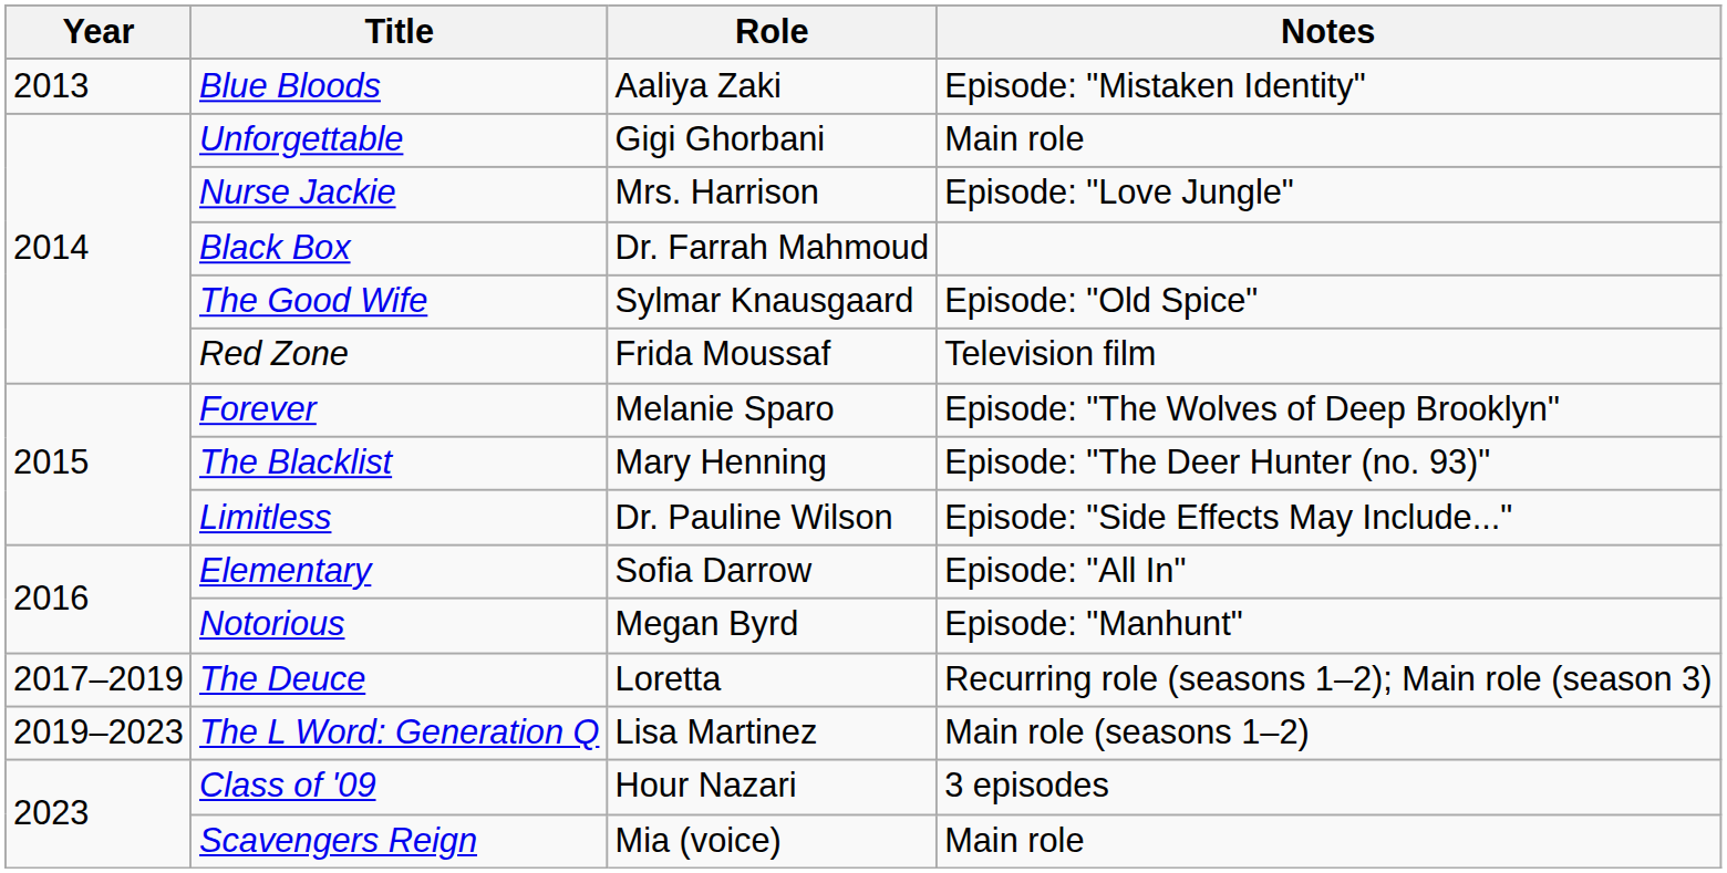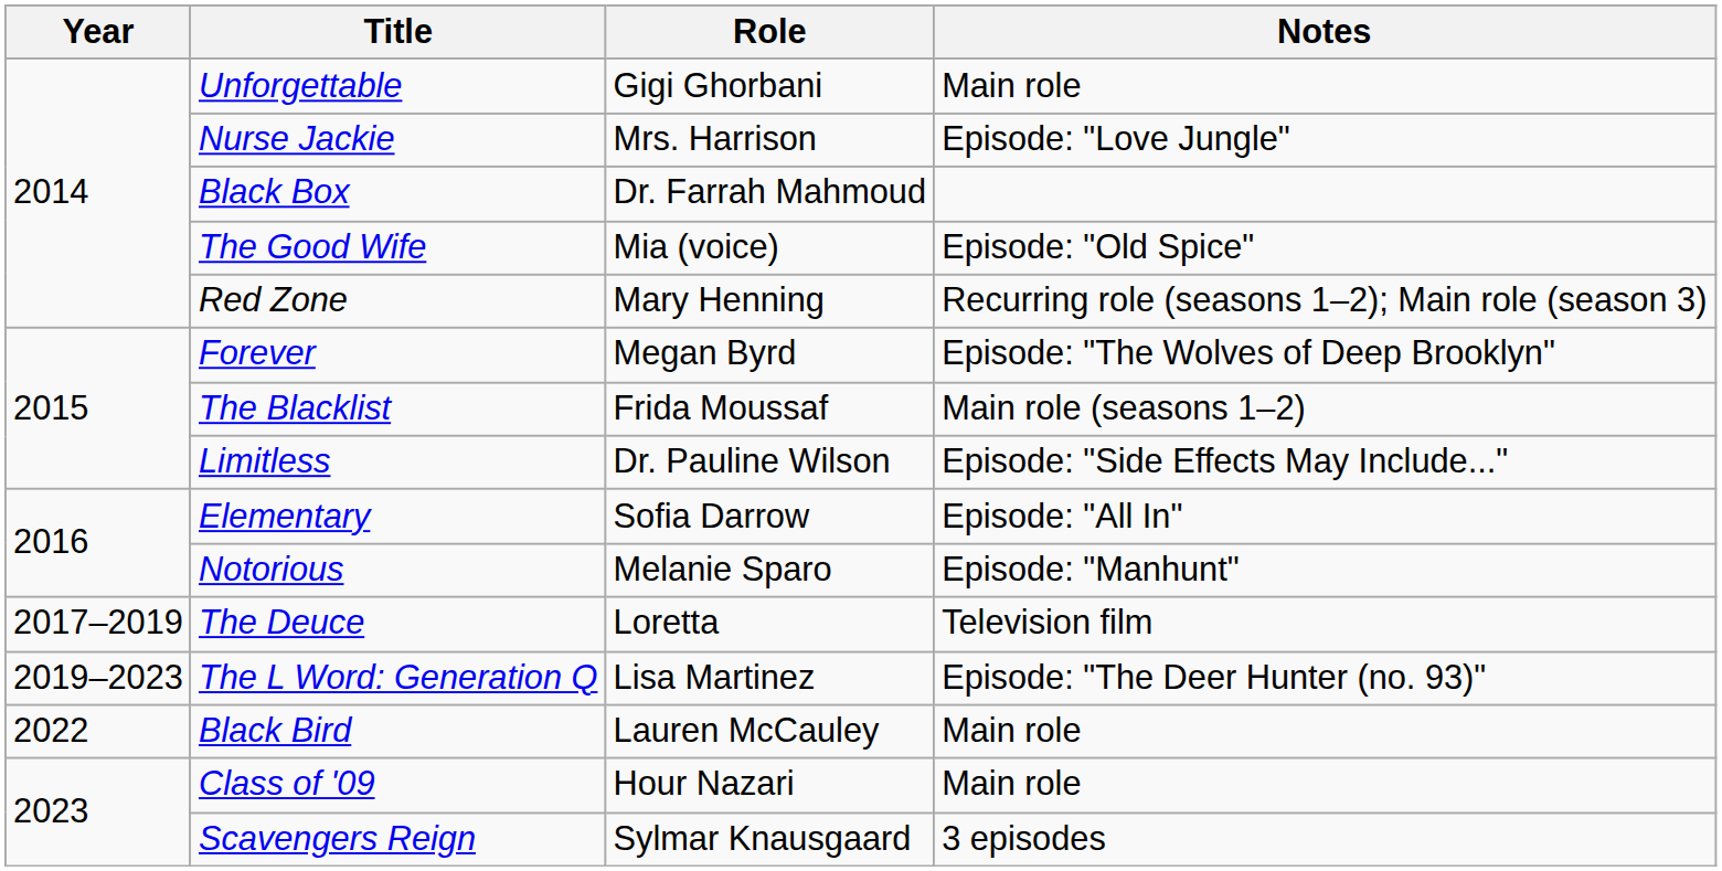- row: 2013 | Blue Bloods | Aaliya Zaki | Episode: "Mistaken Identity"
The Good Wife | Role: Sylmar Knausgaard -> Mia (voice)
Red Zone | Role: Frida Moussaf -> Mary Henning
Red Zone | Notes: Television film -> Recurring role (seasons 1–2); Main role (season 3)
Forever | Role: Melanie Sparo -> Megan Byrd
The Blacklist | Role: Mary Henning -> Frida Moussaf
The Blacklist | Notes: Episode: "The Deer Hunter (no. 93)" -> Main role (seasons 1–2)
Notorious | Role: Megan Byrd -> Melanie Sparo
The Deuce | Notes: Recurring role (seasons 1–2); Main role (season 3) -> Television film
The L Word: Generation Q | Notes: Main role (seasons 1–2) -> Episode: "The Deer Hunter (no. 93)"
+ row: 2022 | Black Bird | Lauren McCauley | Main role
Class of '09 | Notes: 3 episodes -> Main role
Scavengers Reign | Role: Mia (voice) -> Sylmar Knausgaard
Scavengers Reign | Notes: Main role -> 3 episodes
